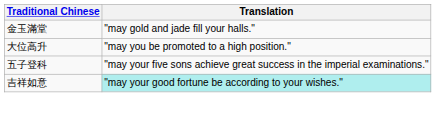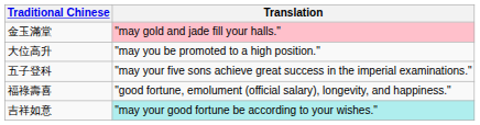金玉滿堂 | Translation: no background -> pink background
+ row: 福祿壽喜 | "good fortune, emolument (official salary), longevity, and happiness."
